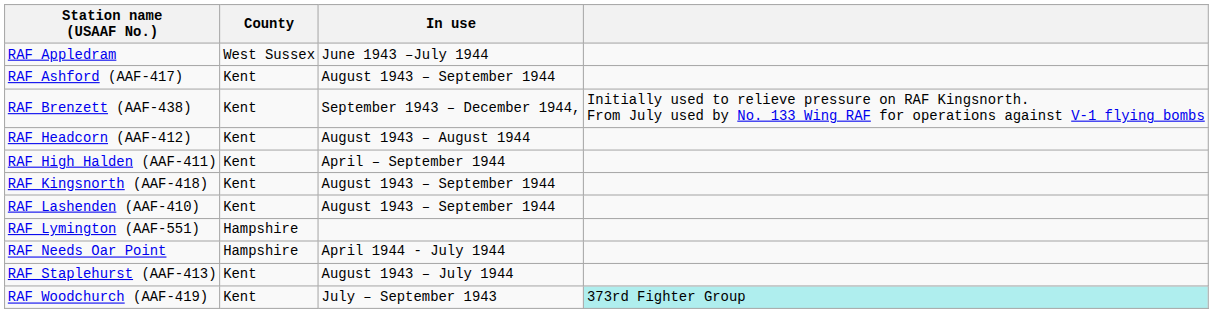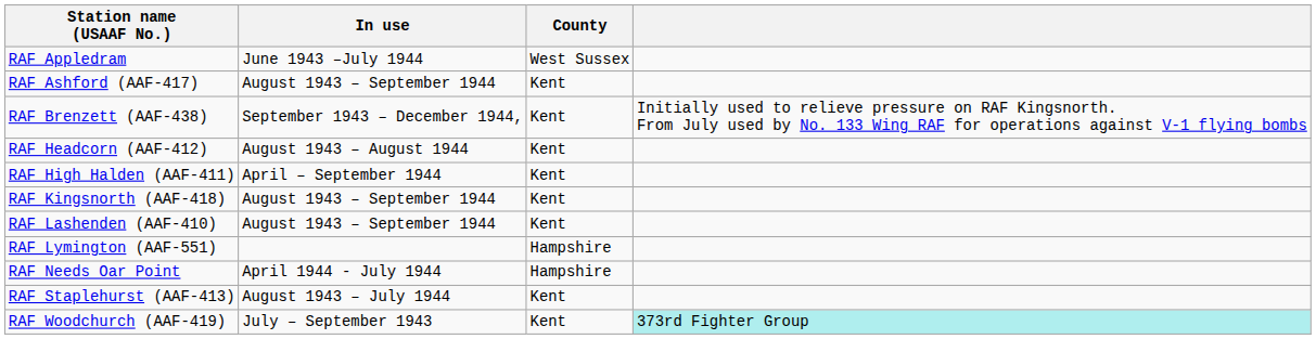columns swapped: County <-> In use
